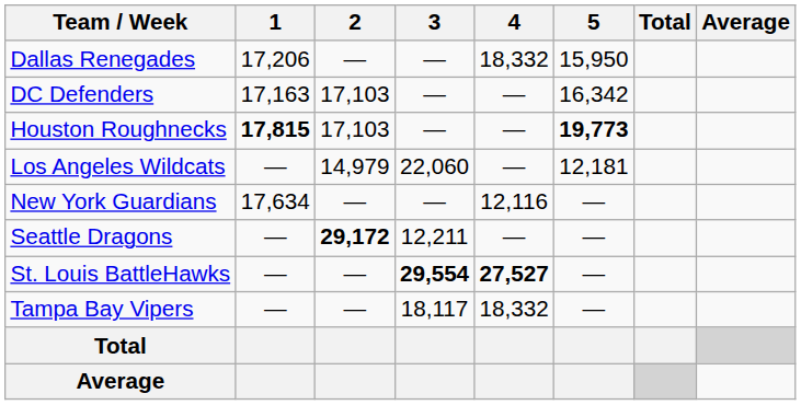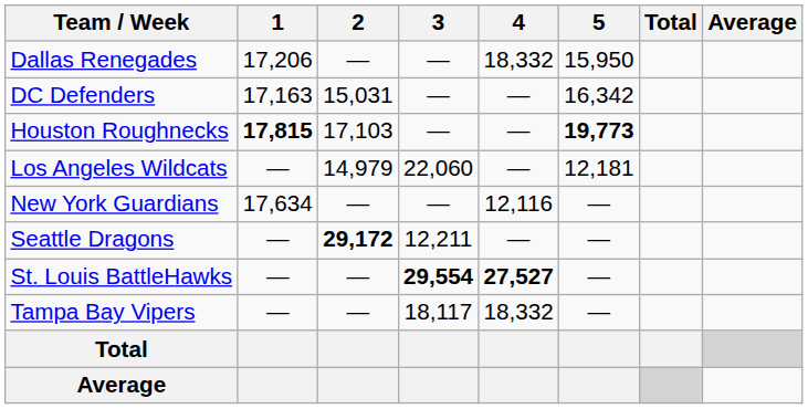DC Defenders | 2: 17,103 -> 15,031
